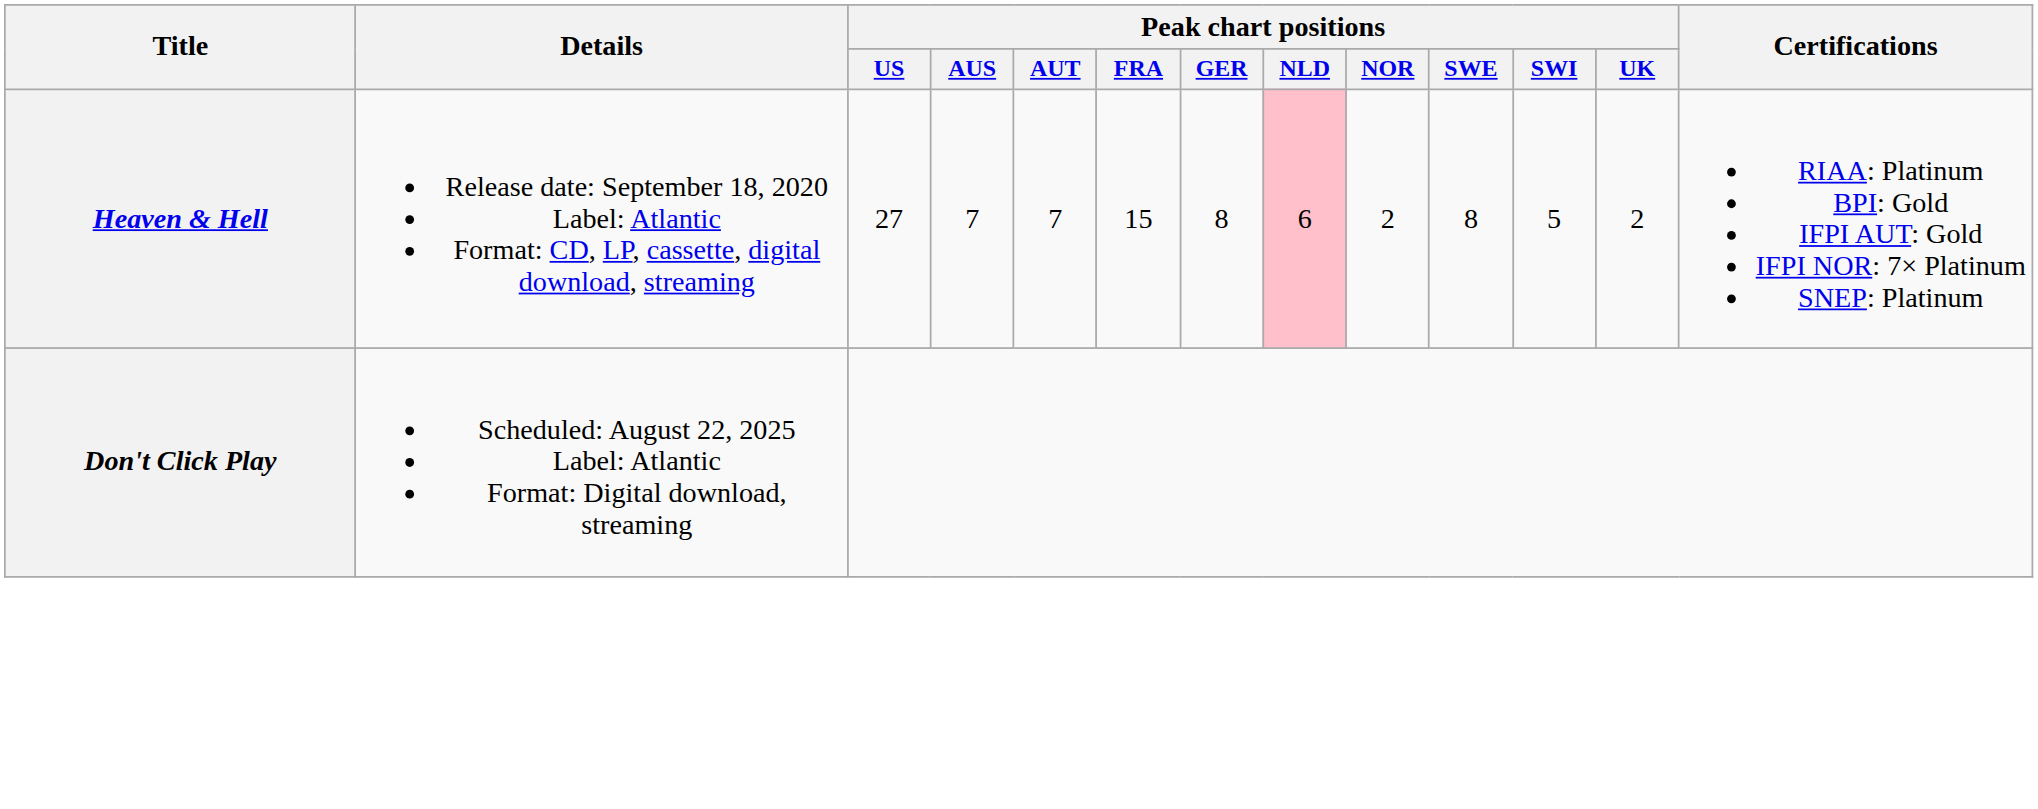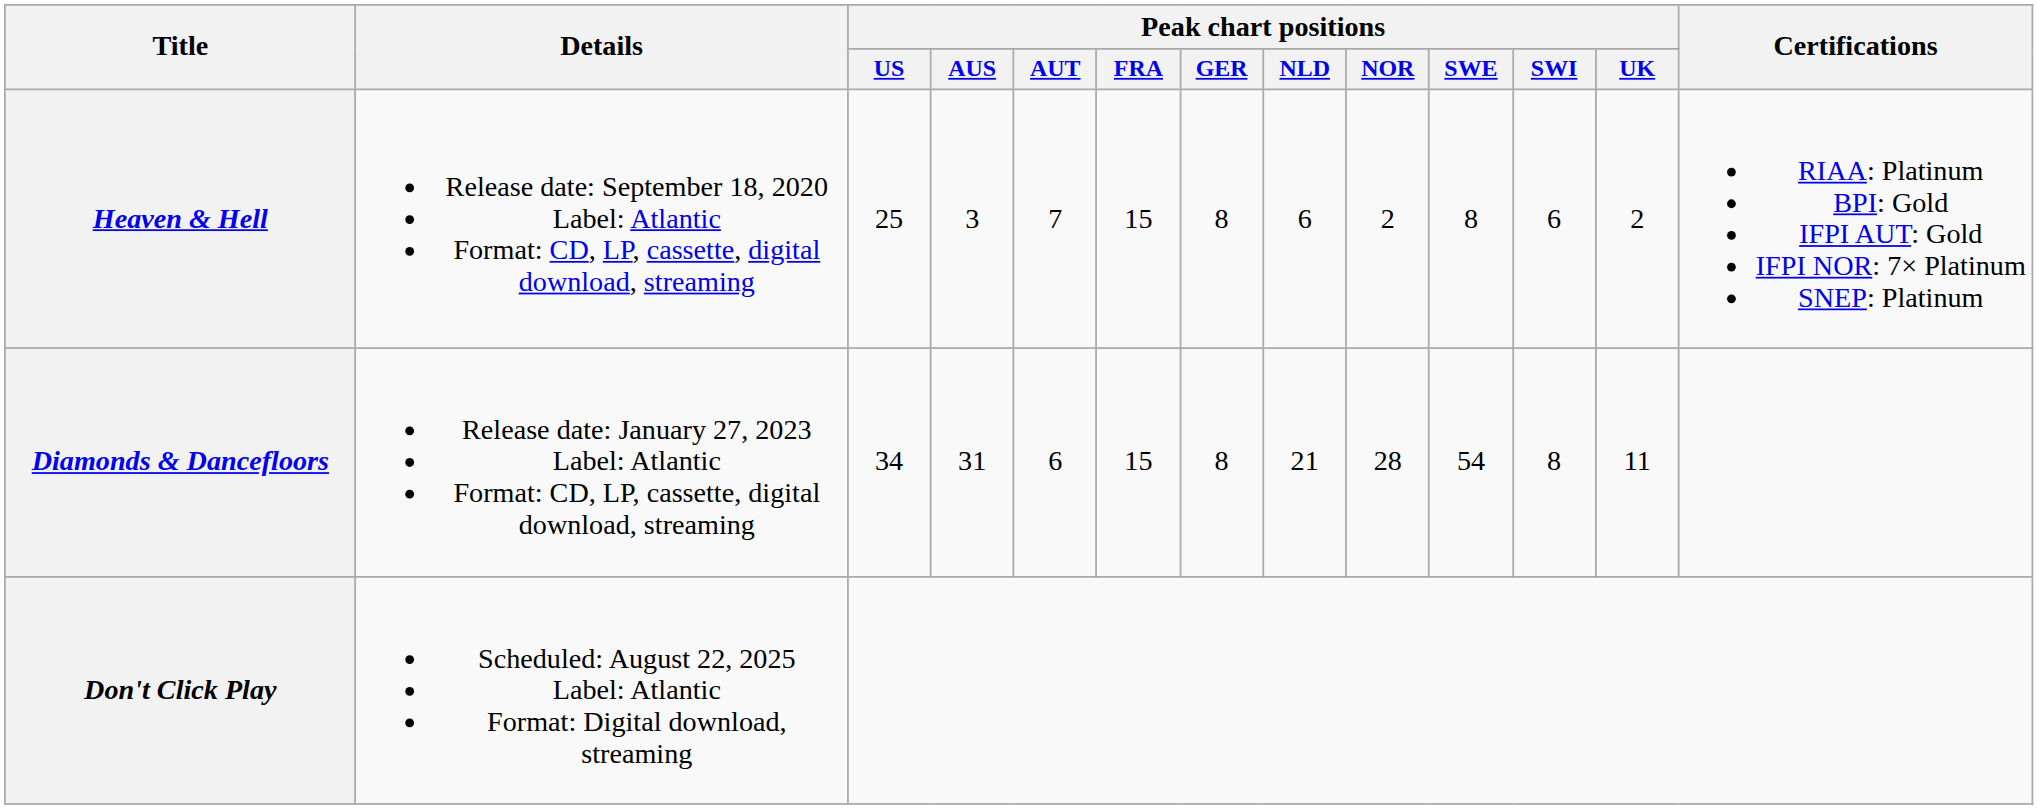Heaven & Hell | Peak chart positions / US: 27 -> 25
Heaven & Hell | Peak chart positions / AUS: 7 -> 3
Heaven & Hell | Peak chart positions / NLD: pink background -> no background
Heaven & Hell | Peak chart positions / SWI: 5 -> 6
+ row: Diamonds & Dancefloors | Release date: January 27, 2023 Label: Atlantic Format: CD, LP, cassette, digital download, streaming | 34 | 31 | 6 | 15 | 8 | 21 | 28 | 54 | 8 | 11
